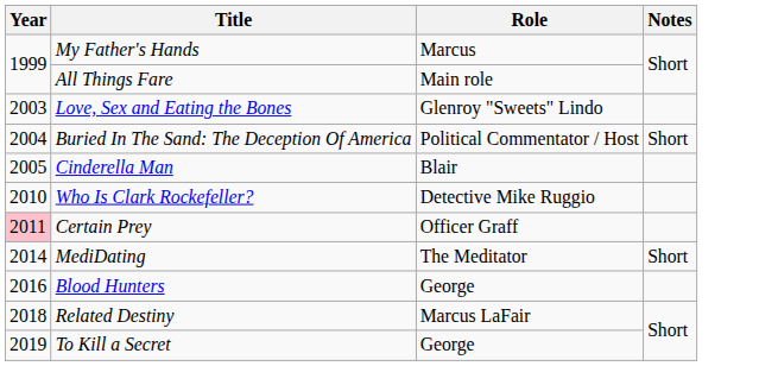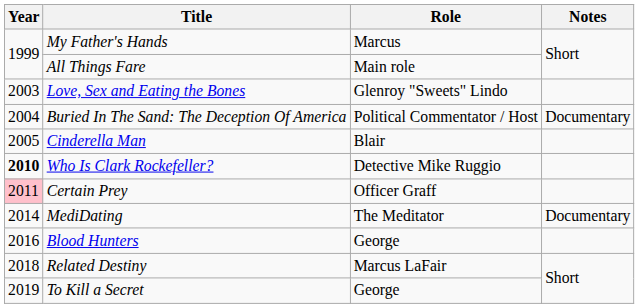Buried In The Sand: The Deception Of America | Notes: Short -> Documentary
Who Is Clark Rockefeller? | Year: normal -> bold
MediDating | Notes: Short -> Documentary
